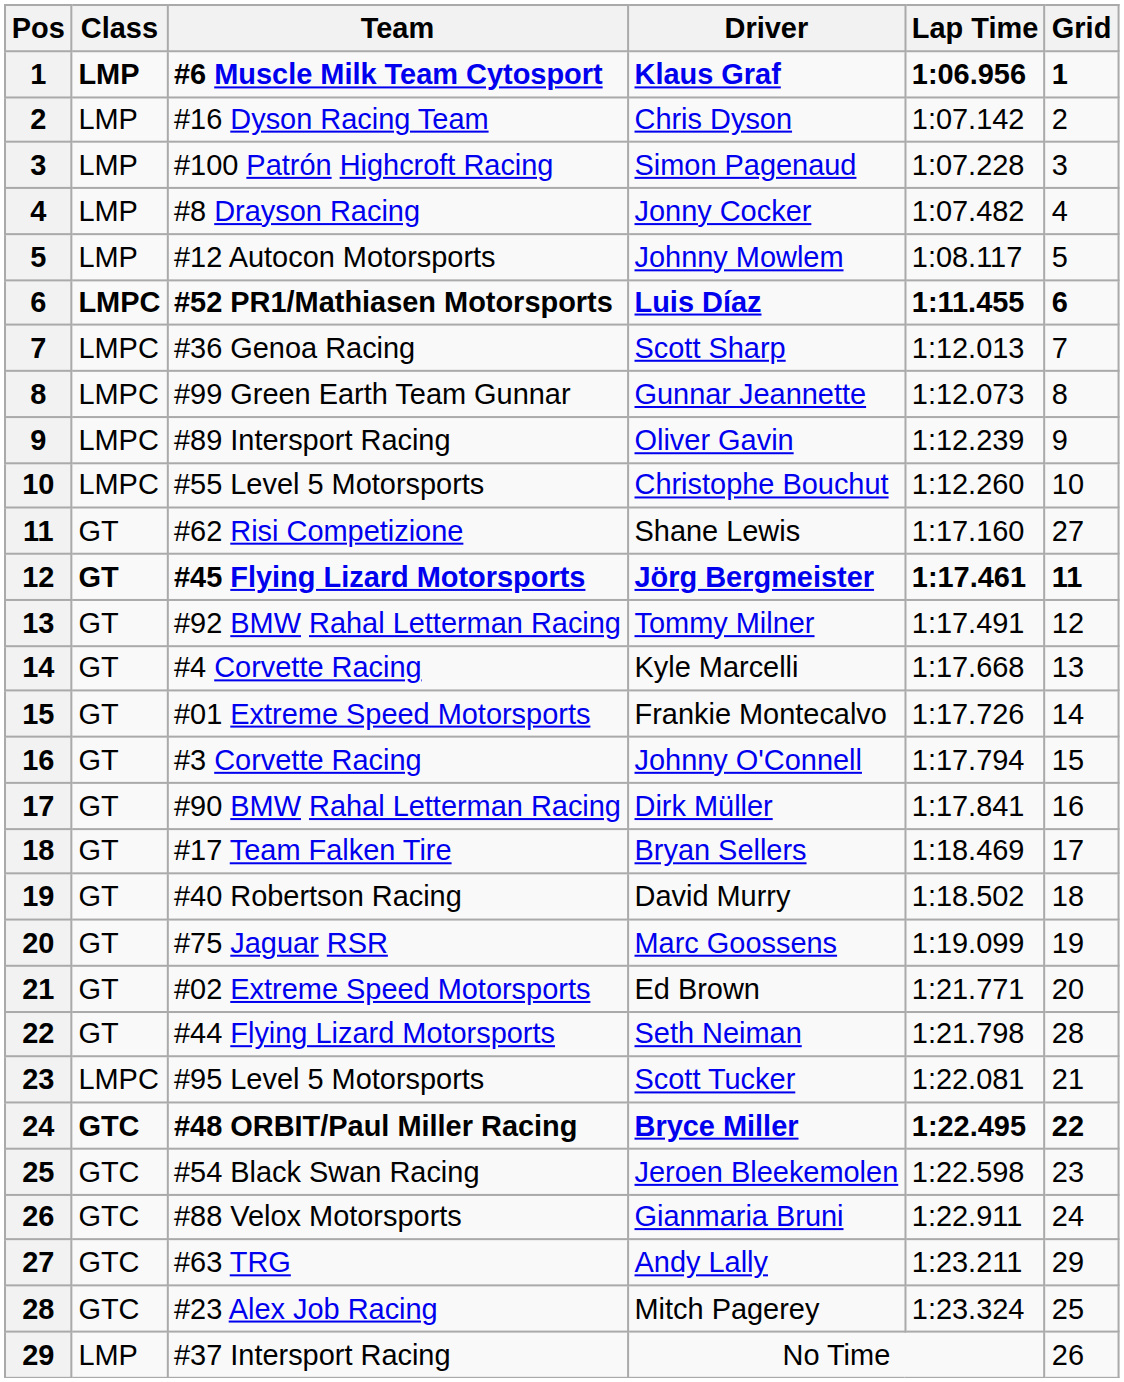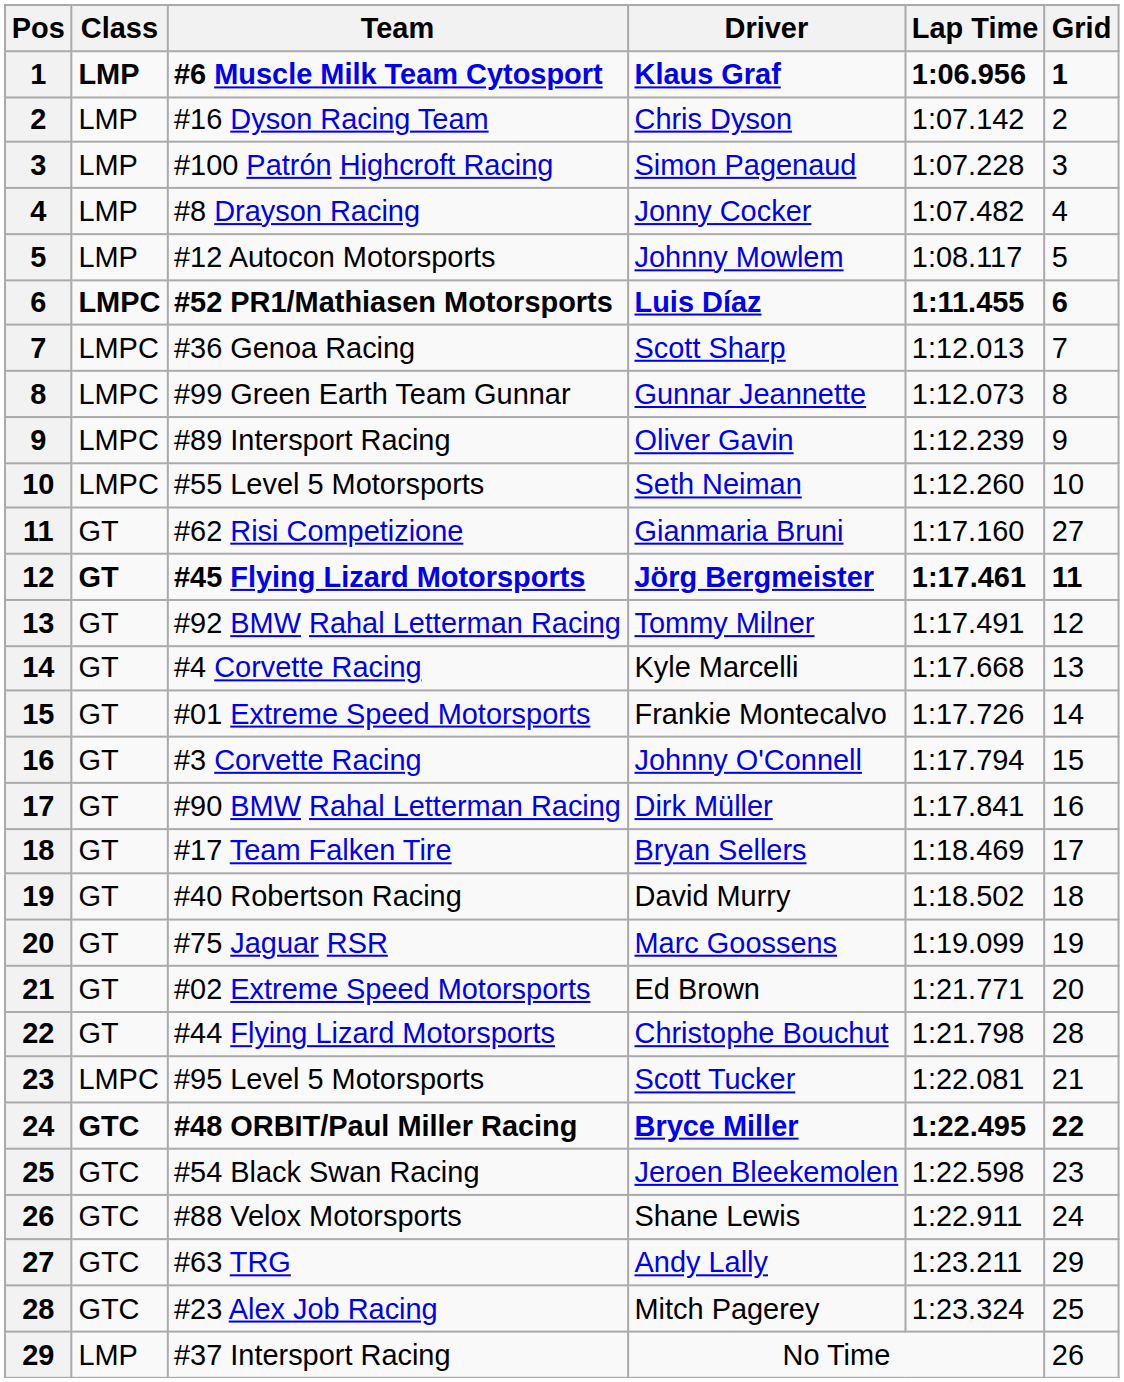#55 Level 5 Motorsports | Driver: Christophe Bouchut -> Seth Neiman
#62 Risi Competizione | Driver: Shane Lewis -> Gianmaria Bruni
#44 Flying Lizard Motorsports | Driver: Seth Neiman -> Christophe Bouchut
#88 Velox Motorsports | Driver: Gianmaria Bruni -> Shane Lewis
